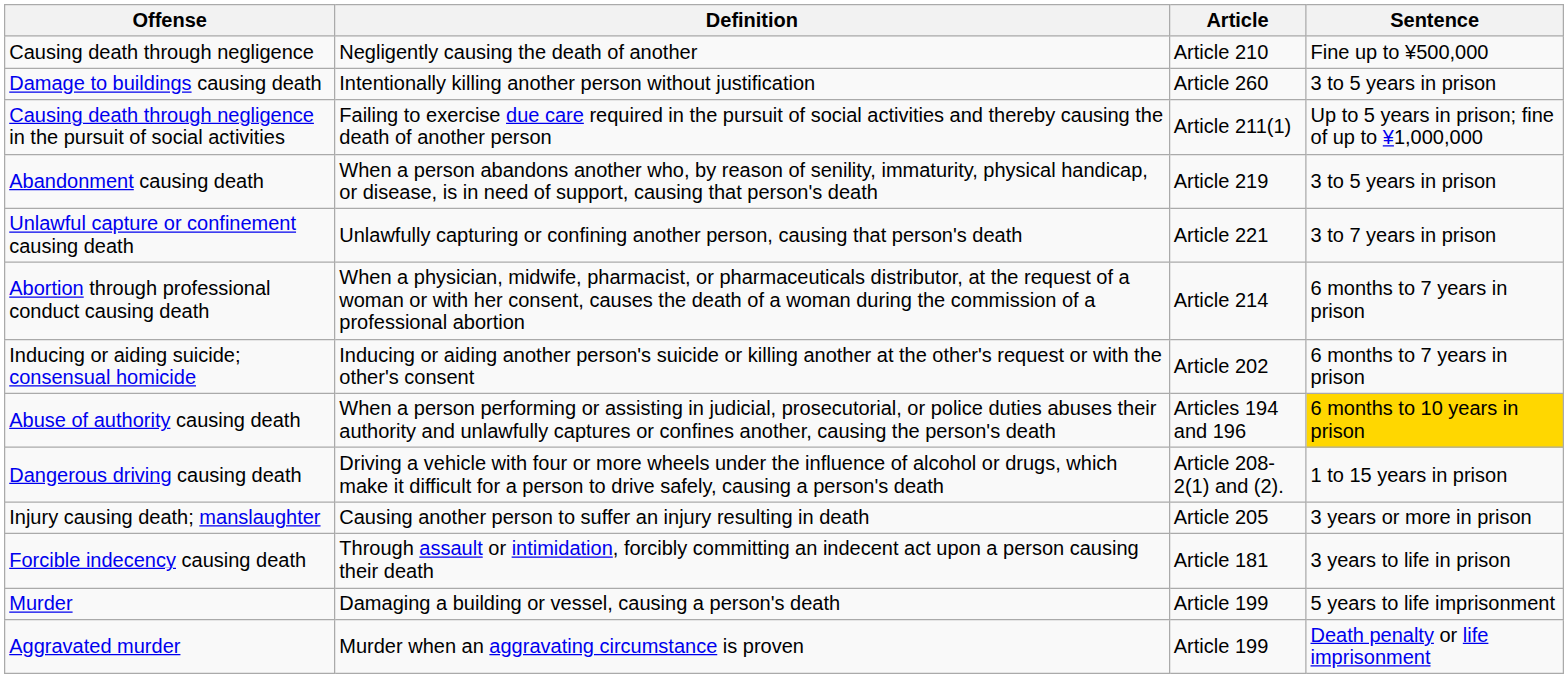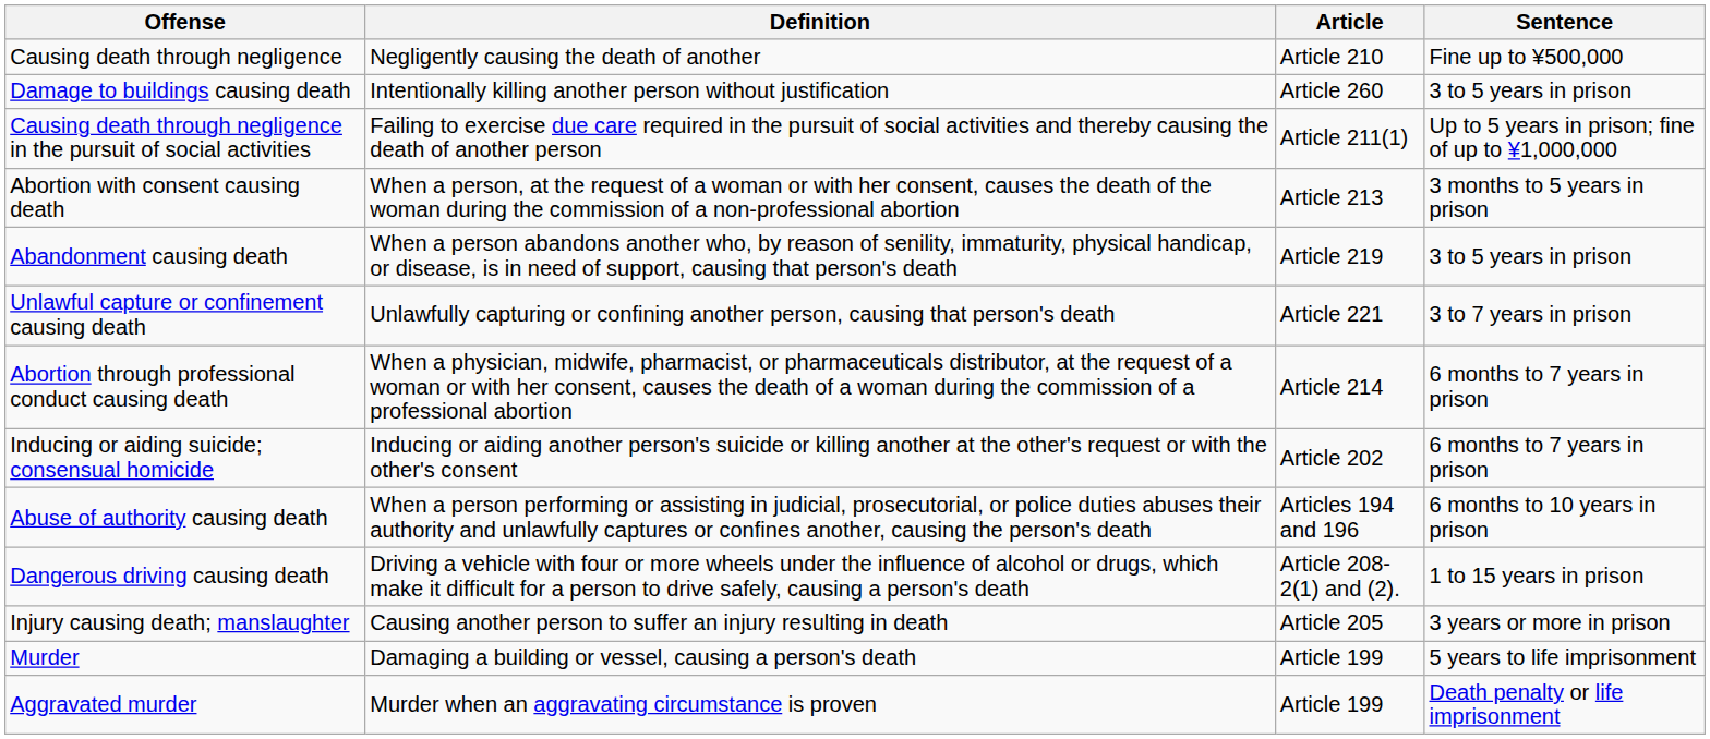+ row: Abortion with consent causing death | When a person, at the request of a woman or with her consent, causes the death of the woman during the commission of a non-professional abortion | Article 213 | 3 months to 5 years in prison
Abuse of authority causing death | Sentence: gold background -> no background
- row: Forcible indecency causing death | Through assault or intimidation, forcibly committing an indecent act upon a person causing their death | Article 181 | 3 years to life in prison
